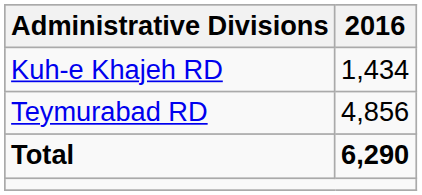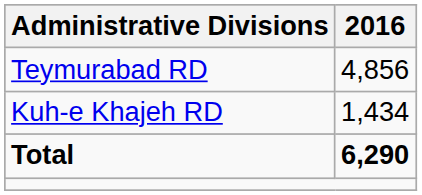rows swapped: Kuh-e Khajeh RD <-> Teymurabad RD
